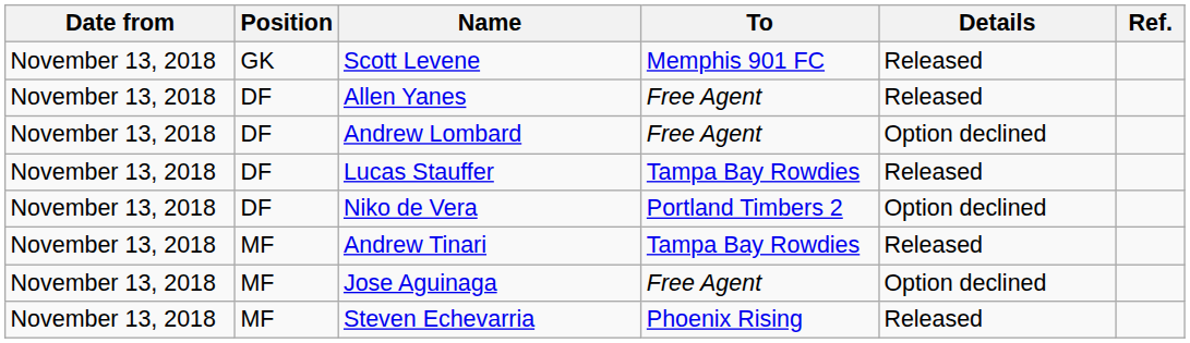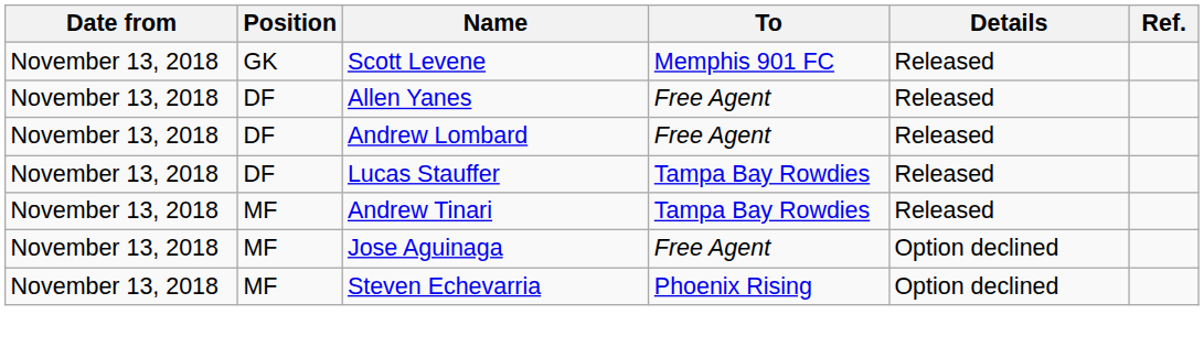Andrew Lombard | Details: Option declined -> Released
- row: November 13, 2018 | DF | Niko de Vera | Portland Timbers 2 | Option declined
Steven Echevarria | Details: Released -> Option declined
